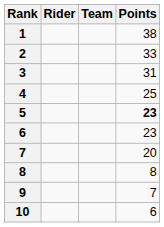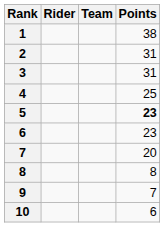2 | Points: 33 -> 31
